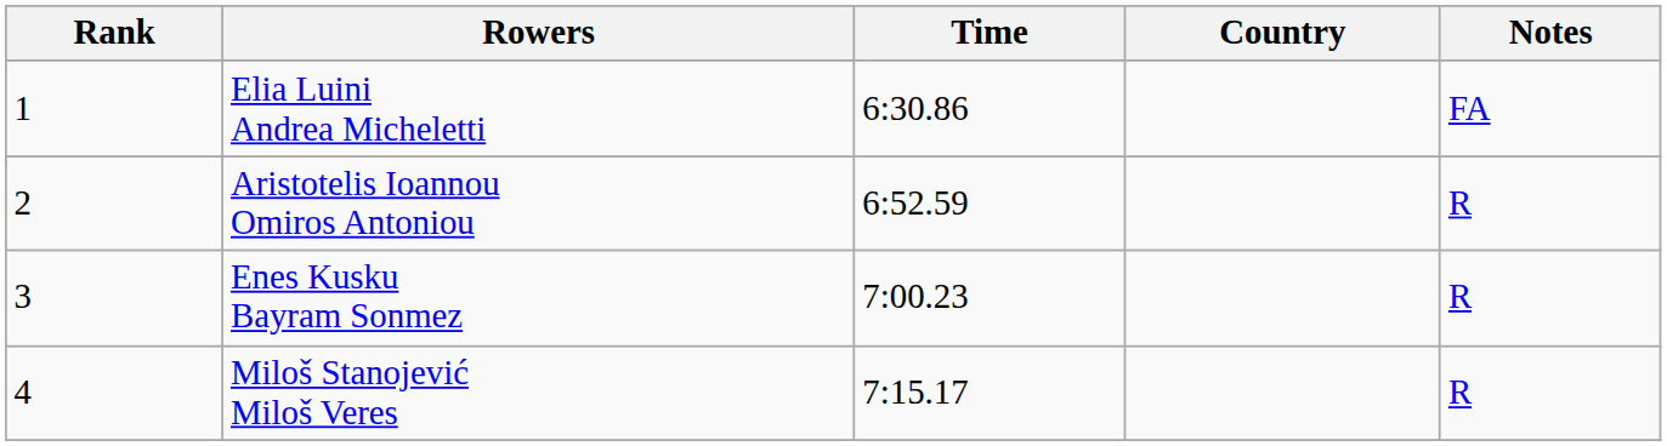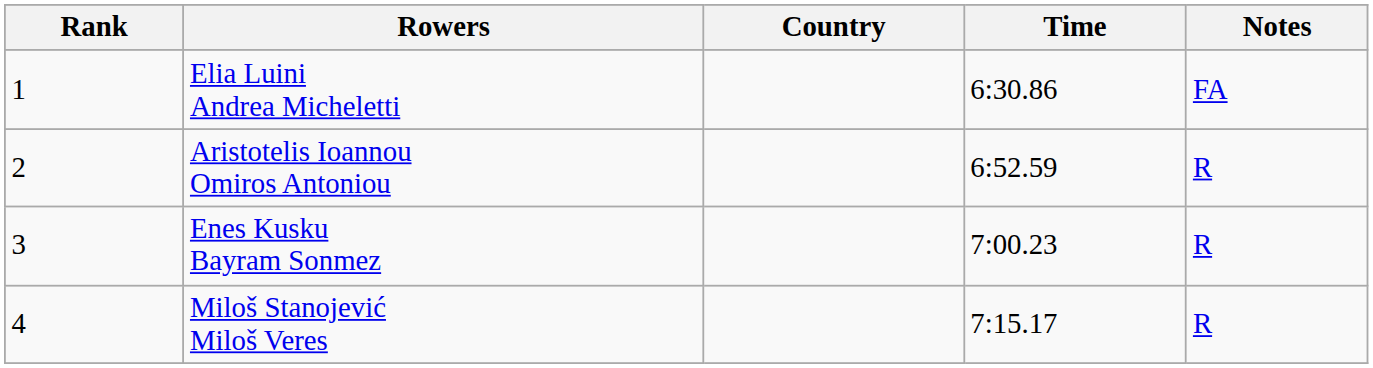columns swapped: Country <-> Time
